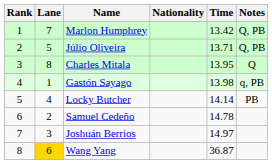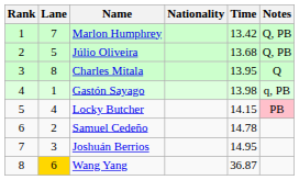Júlio Oliveira | Time: 13.71 -> 13.68
Locky Butcher | Time: 14.14 -> 14.15
Locky Butcher | Notes: no background -> pink background
Joshuán Berrios | Time: 14.97 -> 14.95
